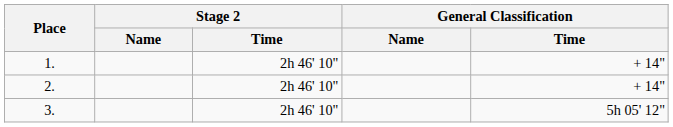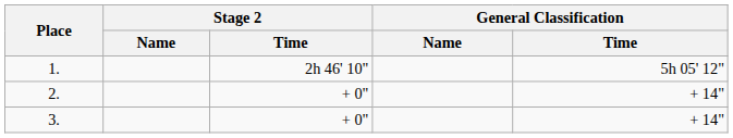1. | General Classification / Time: + 14" -> 5h 05' 12"
2. | Stage 2 / Time: 2h 46' 10" -> + 0"
3. | Stage 2 / Time: 2h 46' 10" -> + 0"
3. | General Classification / Time: 5h 05' 12" -> + 14"
